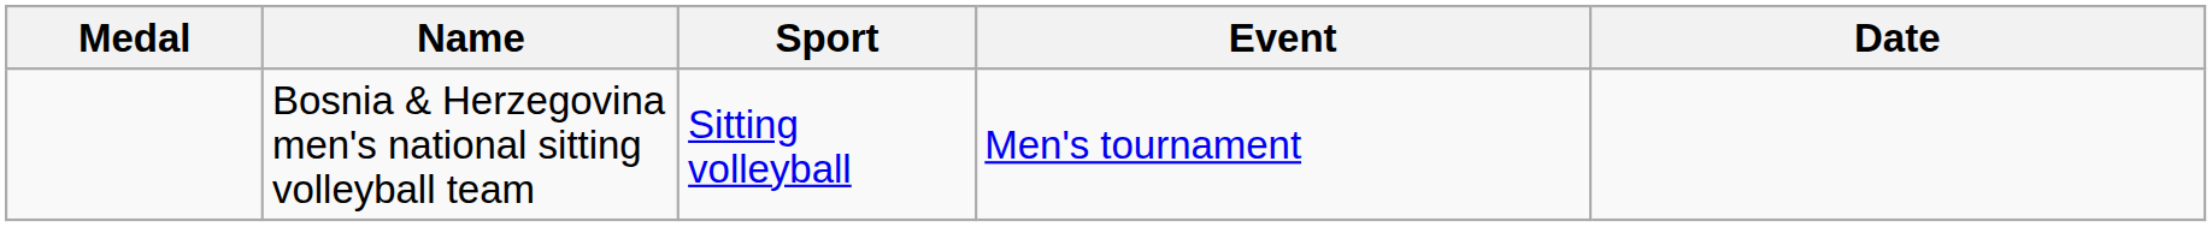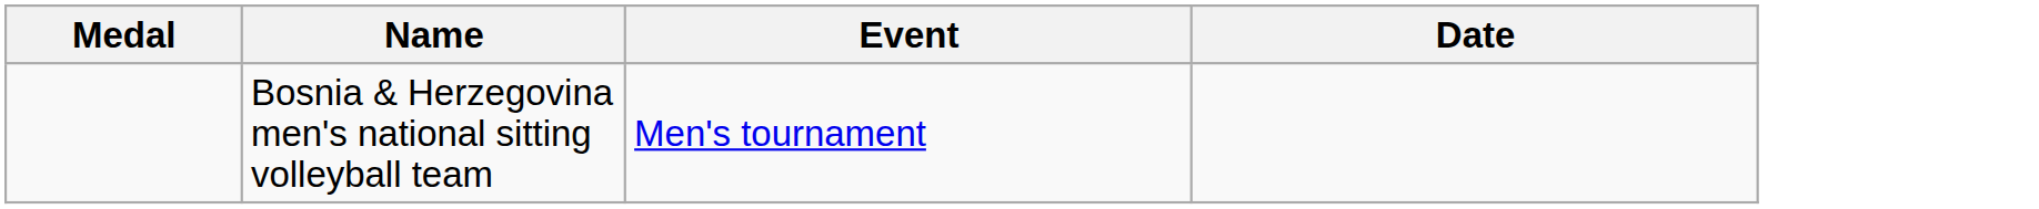- column: Sport | Sitting volleyball
